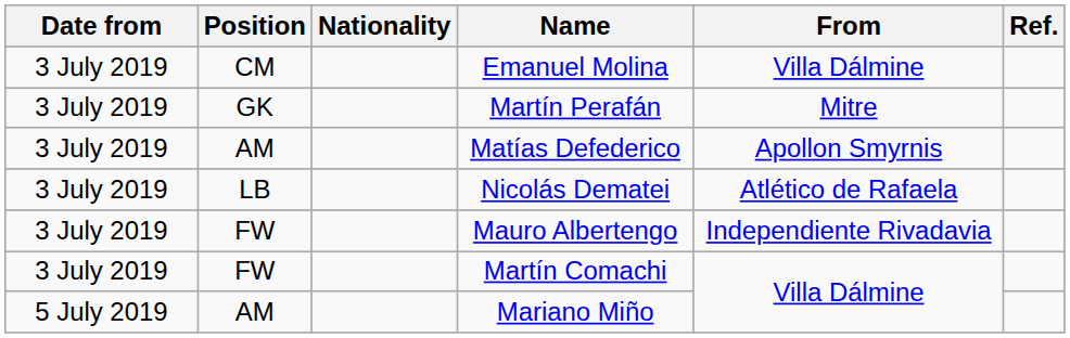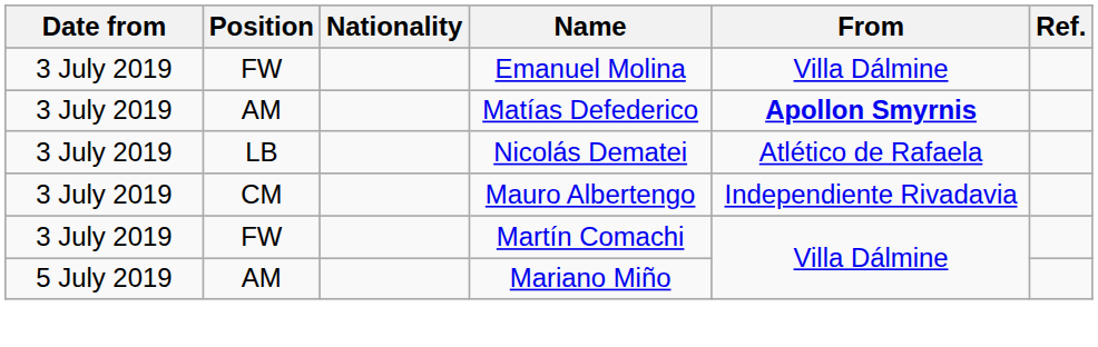Emanuel Molina | Position: CM -> FW
- row: 3 July 2019 | GK | Martín Perafán | Mitre
Matías Defederico | From: normal -> bold
Mauro Albertengo | Position: FW -> CM
